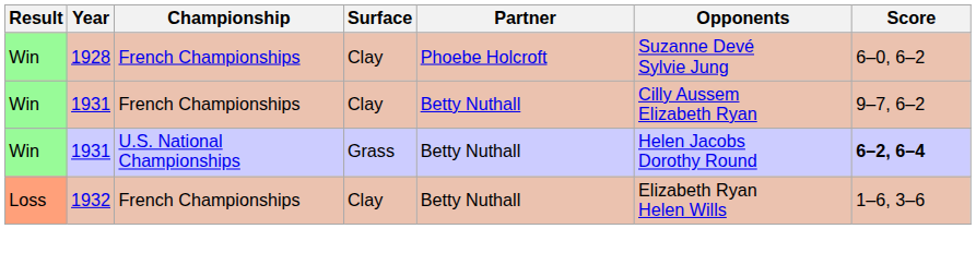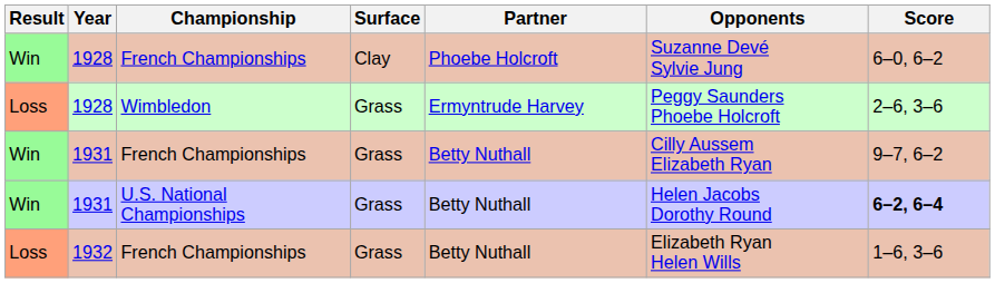+ row: Loss | 1928 | Wimbledon | Grass | Ermyntrude Harvey | Peggy Saunders Phoebe Holcroft | 2–6, 3–6
1931 / French Championships | Surface: Clay -> Grass
1932 | Surface: Clay -> Grass
